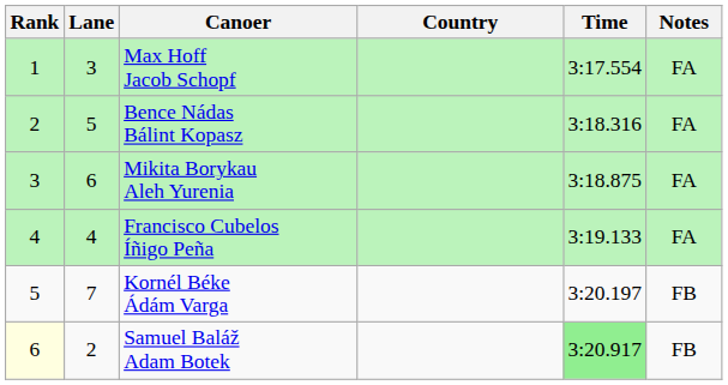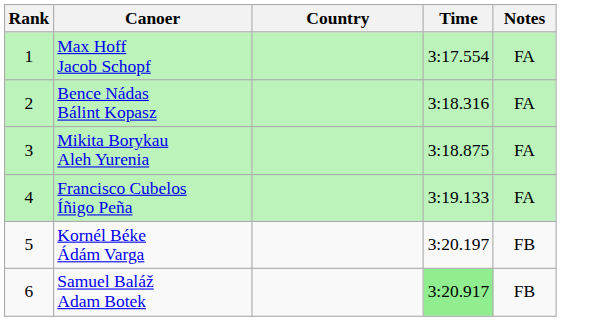- column: Lane | 3 | 5 | 6 | 4 | 7 | 2
Samuel Baláž Adam Botek | Rank: lightyellow background -> no background
